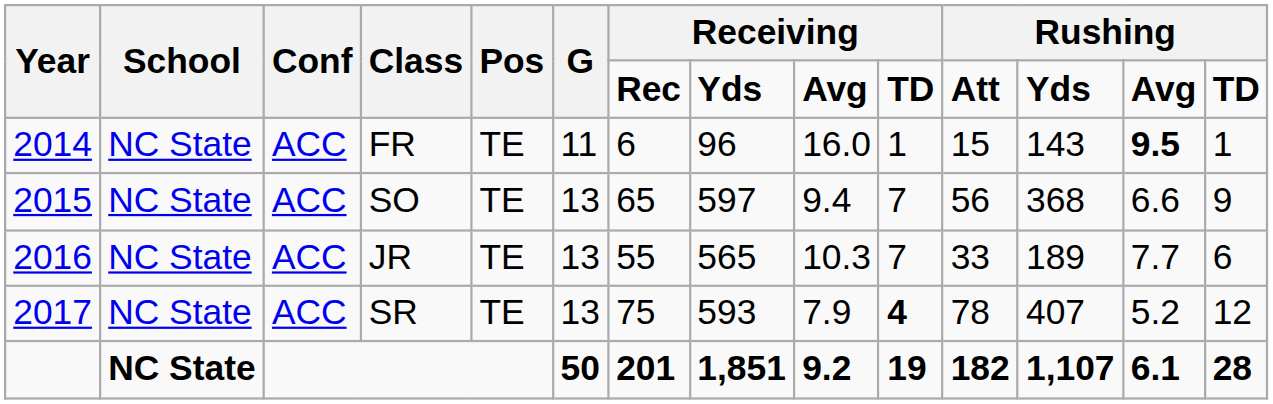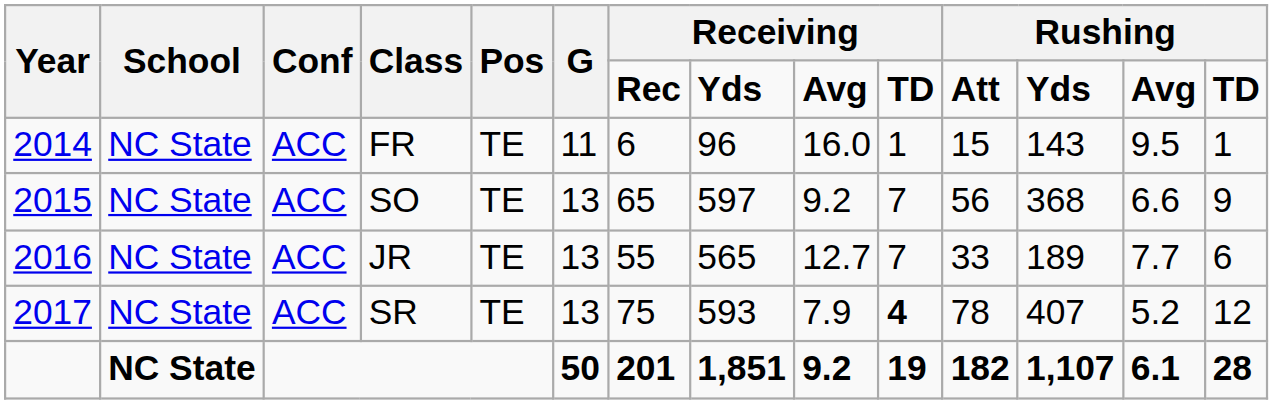FR | column 13: bold -> normal
SO | column 9: 9.4 -> 9.2
JR | column 9: 10.3 -> 12.7
